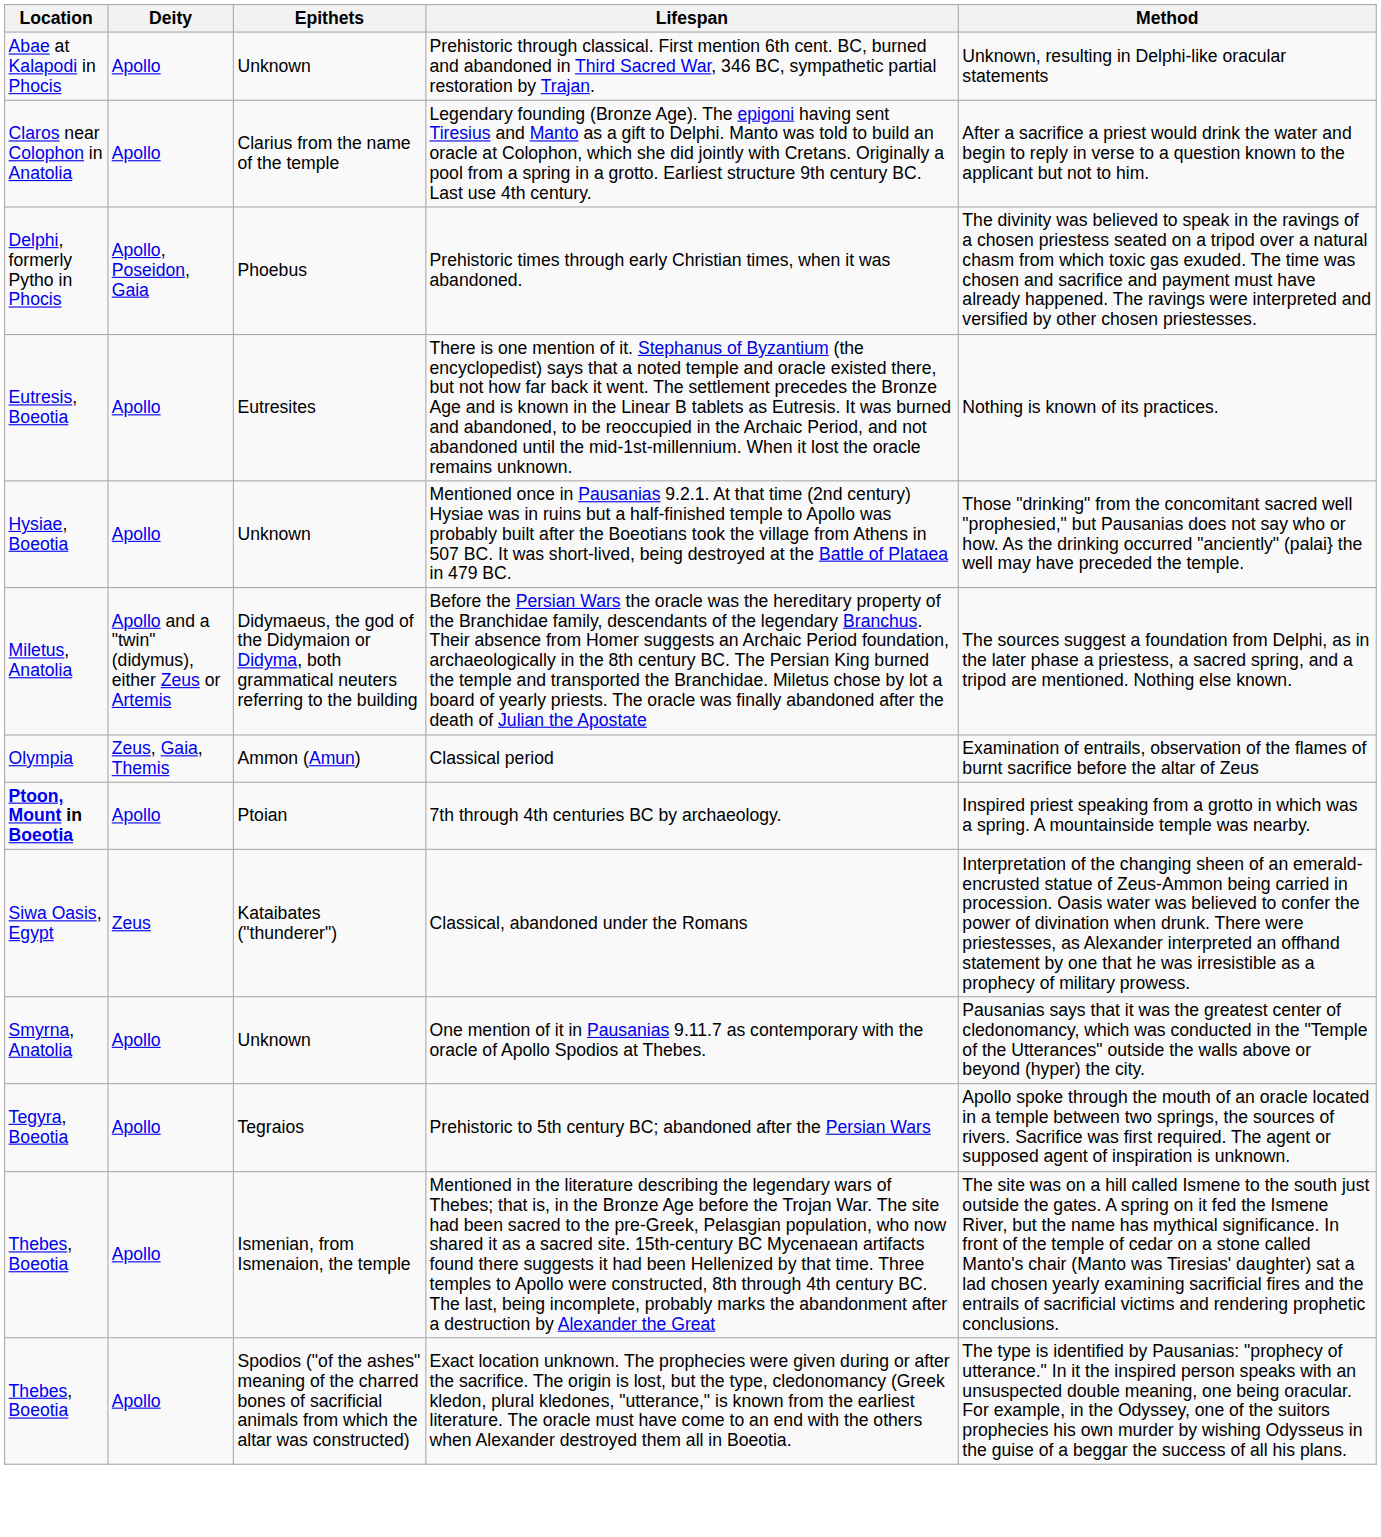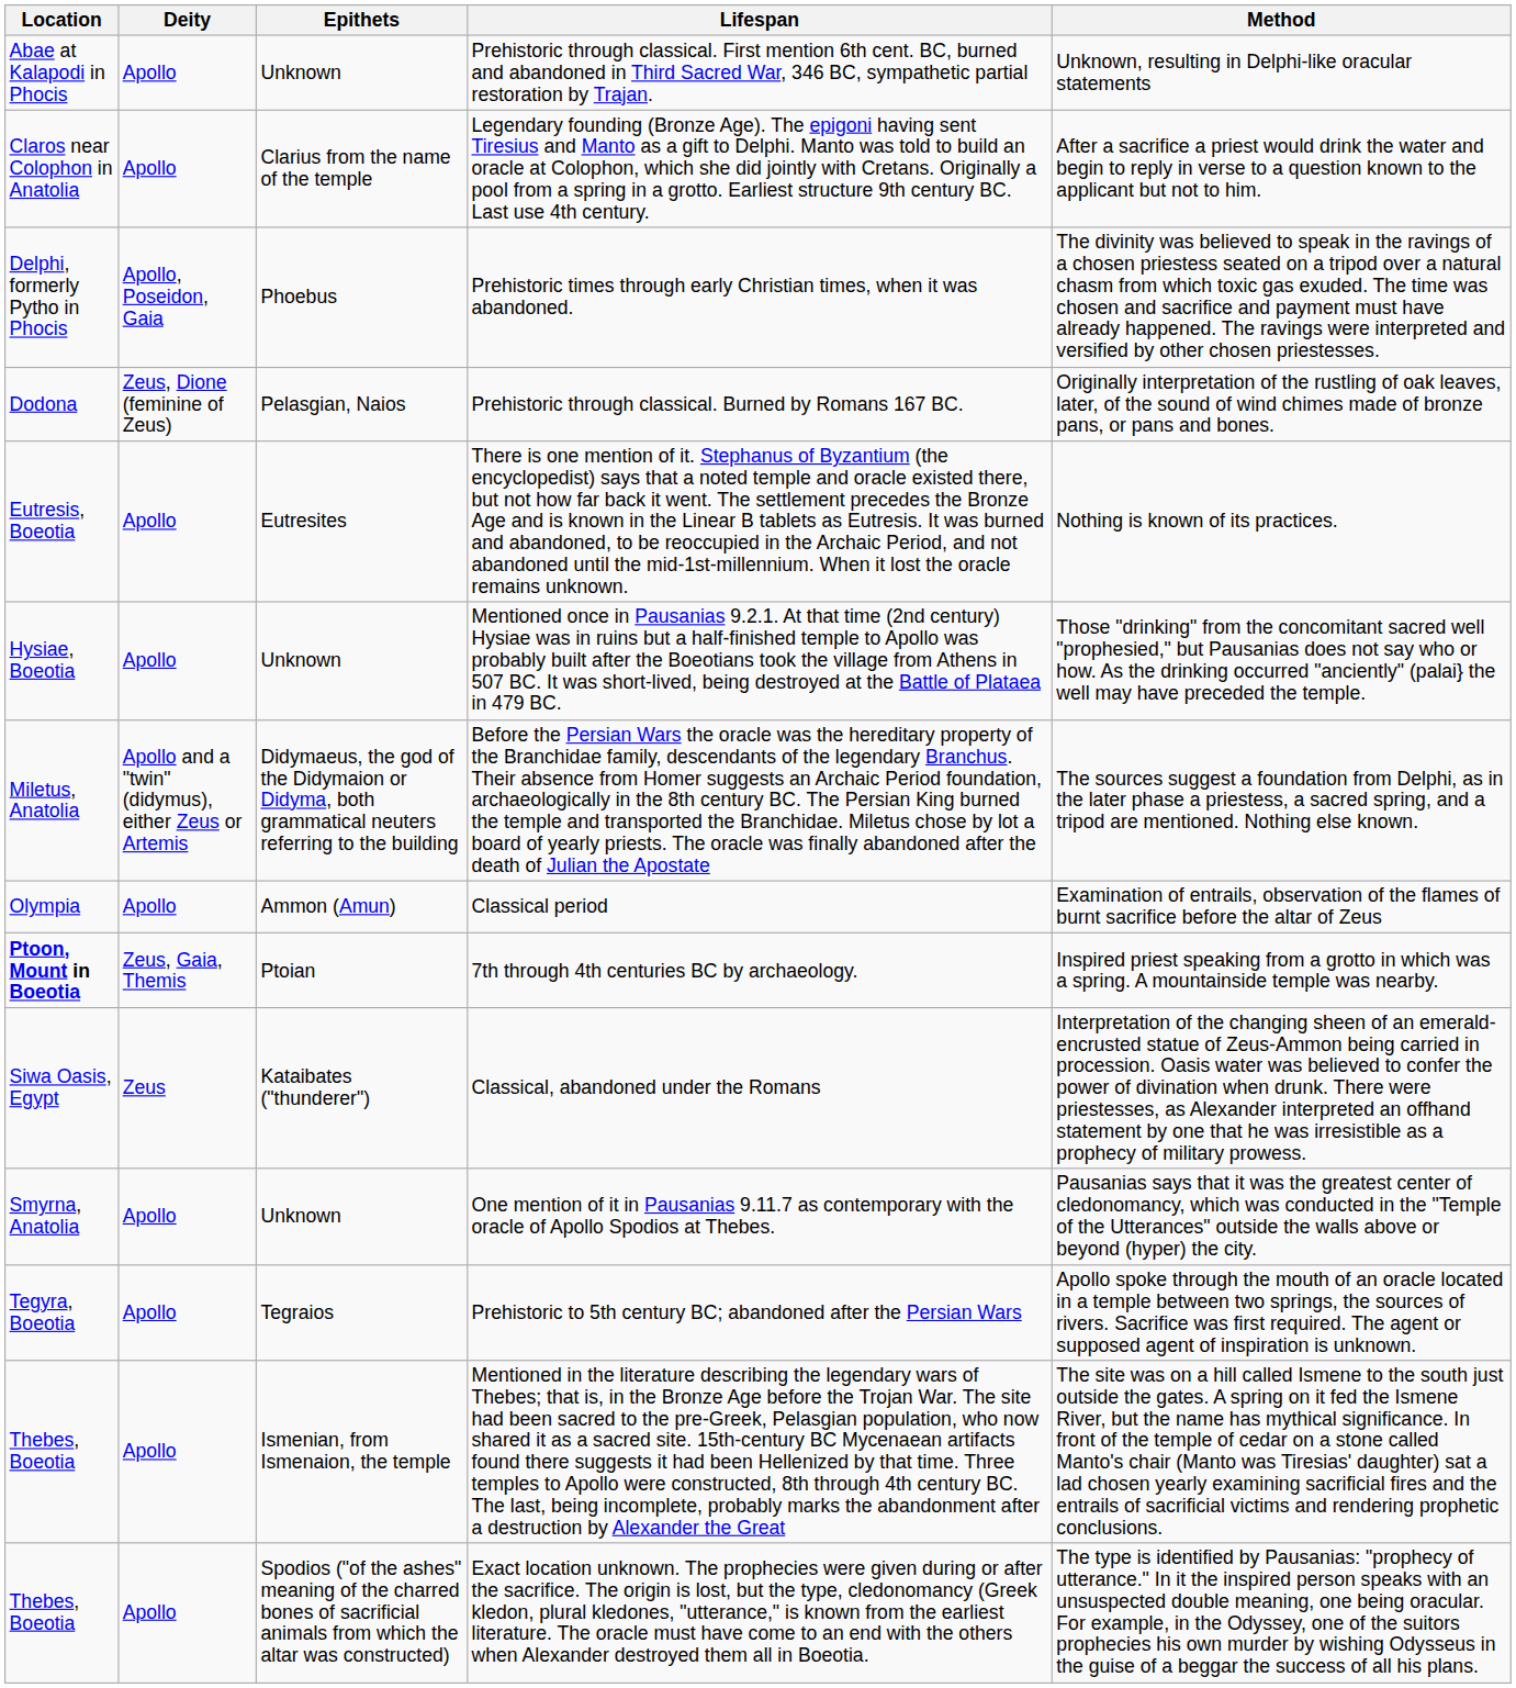+ row: Dodona | Zeus, Dione (feminine of Zeus) | Pelasgian, Naios | Prehistoric through classical. Burned by Romans 167 BC. | Originally interpretation of the rustling of oak leaves, later, of the sound of wind chimes made of bronze pans, or pans and bones.
Classical period | Deity: Zeus, Gaia, Themis -> Apollo
7th through 4th centuries BC by archaeology. | Deity: Apollo -> Zeus, Gaia, Themis
